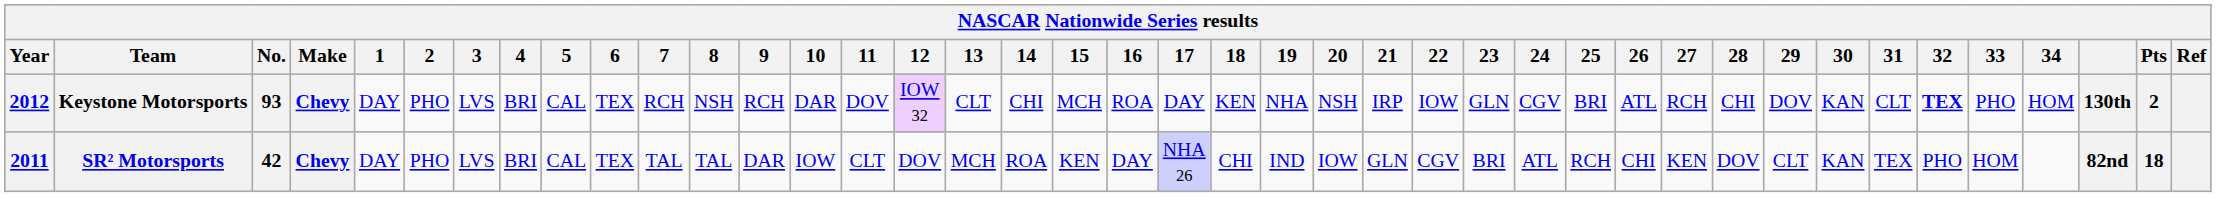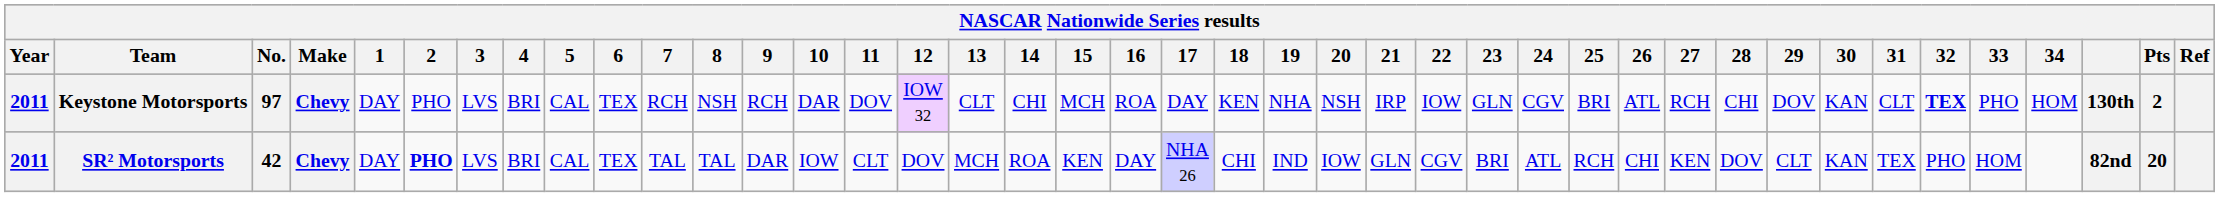Keystone Motorsports | Year: 2012 -> 2011
Keystone Motorsports | No.: 93 -> 97
SR² Motorsports | 2: normal -> bold
SR² Motorsports | Pts: 18 -> 20
